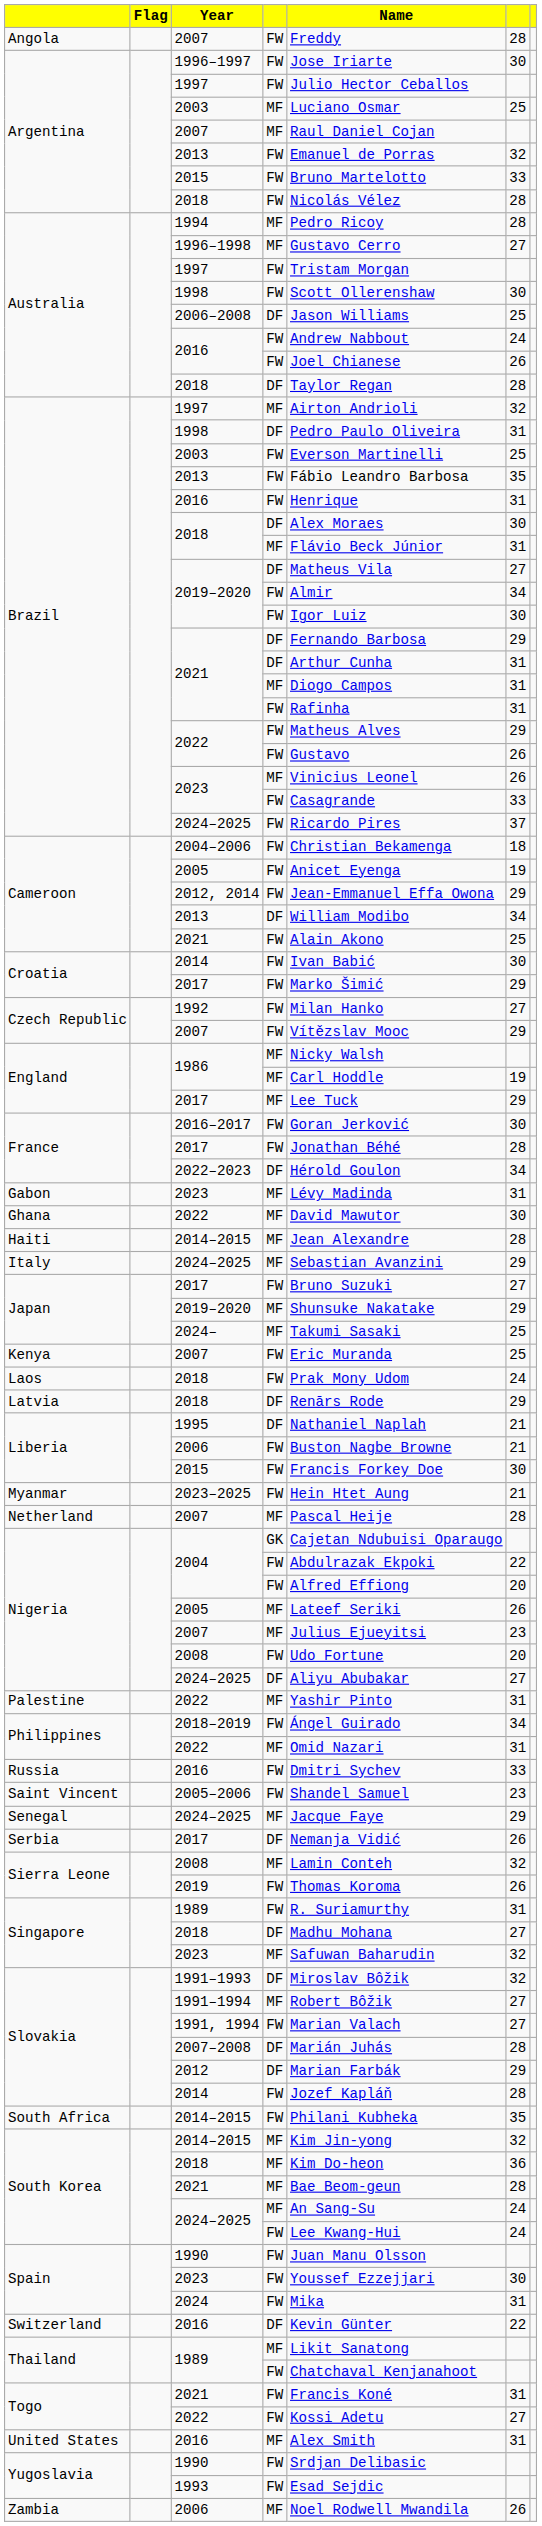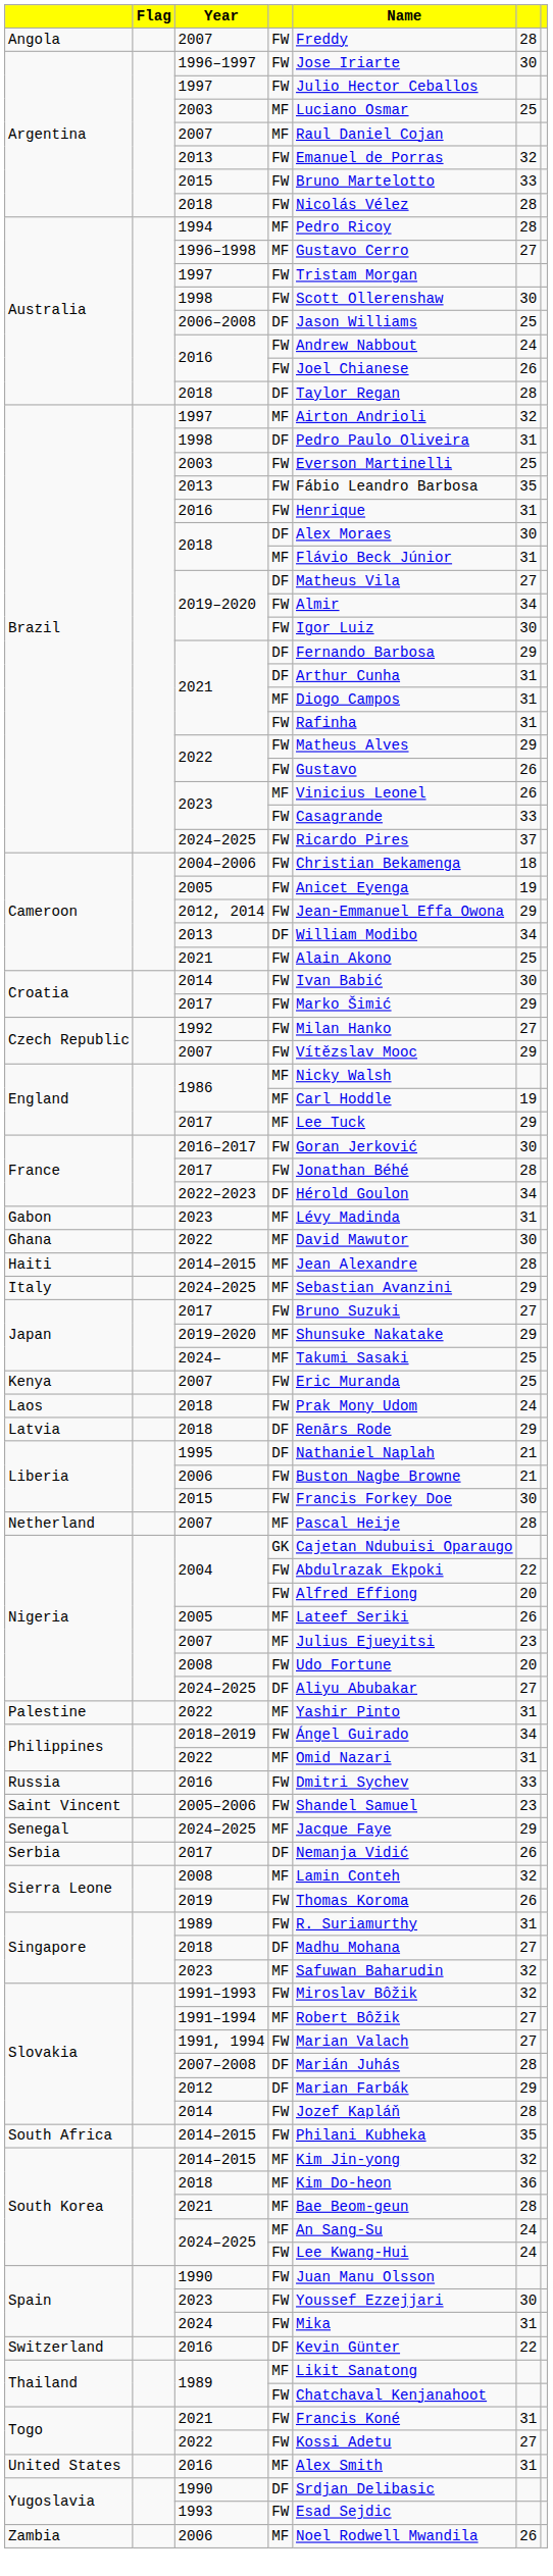- row: Myanmar | 2023–2025 | FW | Hein Htet Aung | 21
1991–1993 | column 4: DF -> FW
Yugoslavia / 1990 | column 4: FW -> DF
